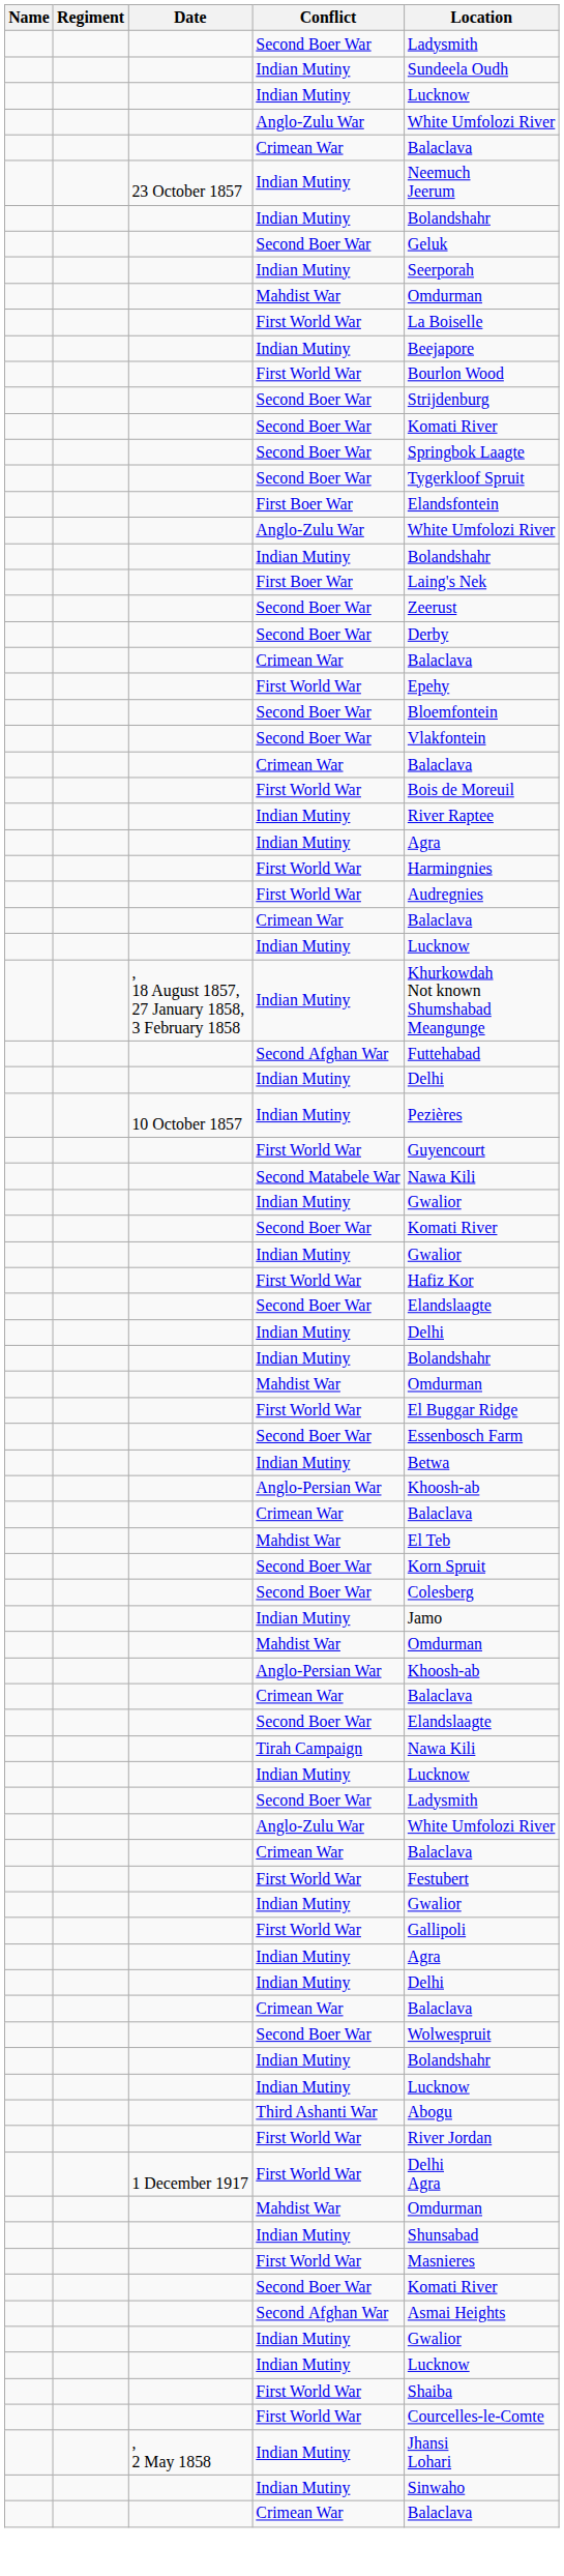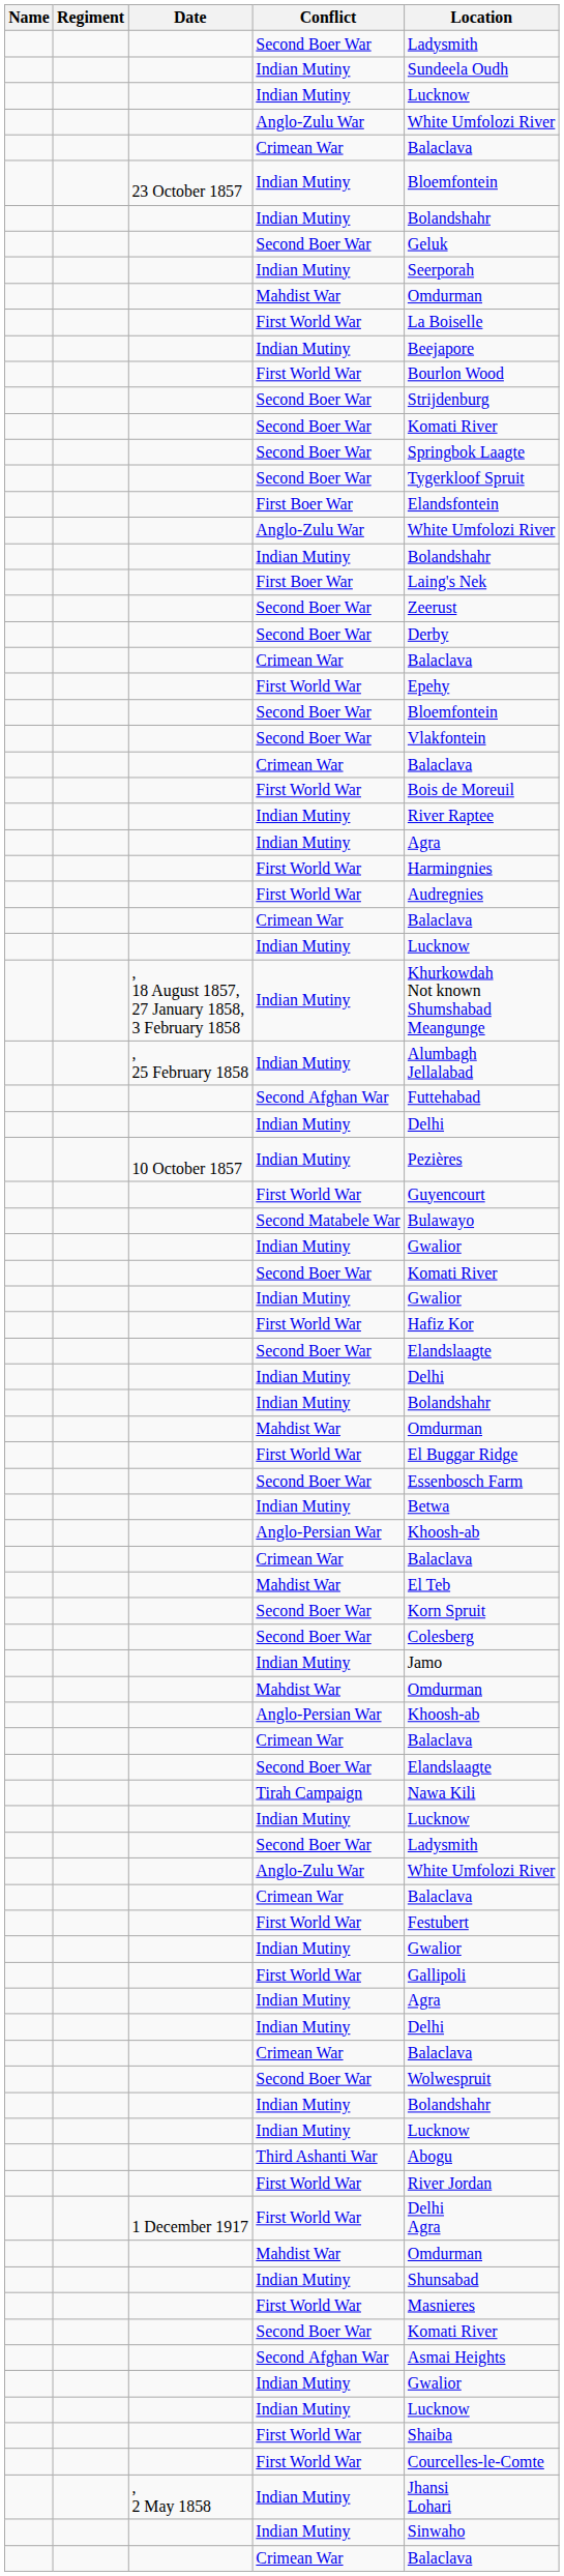23 October 1857 / Indian Mutiny | Location: Neemuch Jeerum -> Bloemfontein
+ row: , 25 February 1858 | Indian Mutiny | Alumbagh Jellalabad
Second Matabele War | Location: Nawa Kili -> Bulawayo
